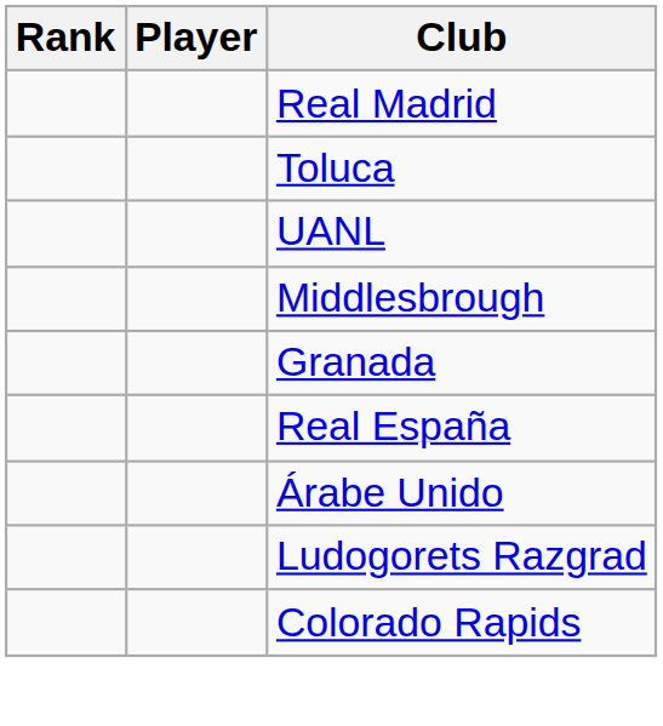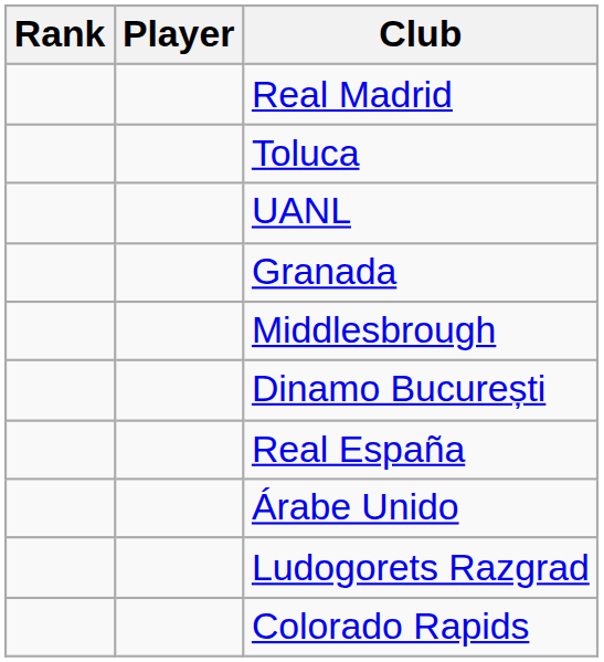rows swapped: Middlesbrough <-> Granada
+ row: Dinamo București
